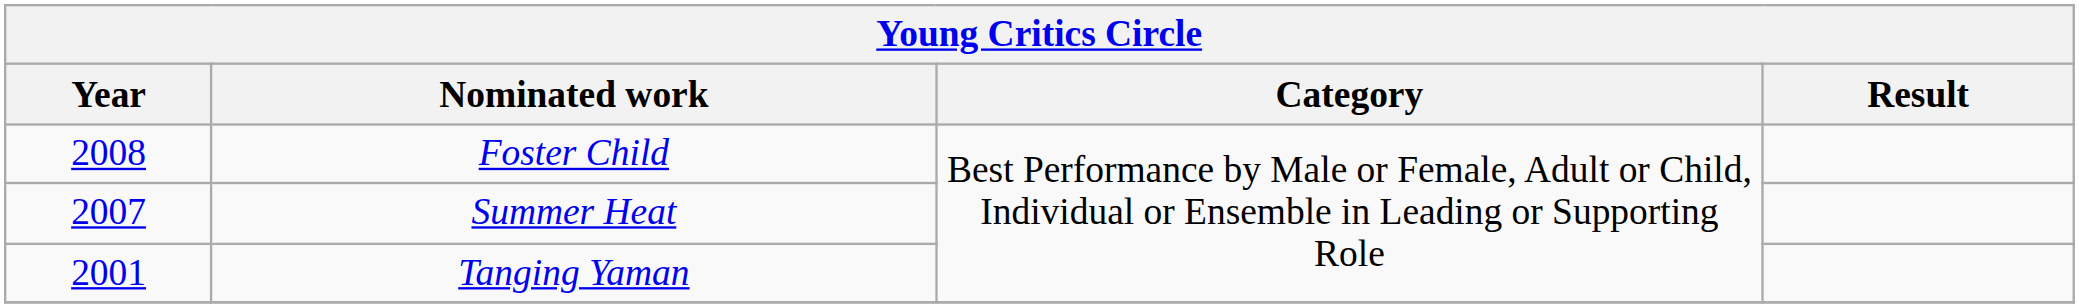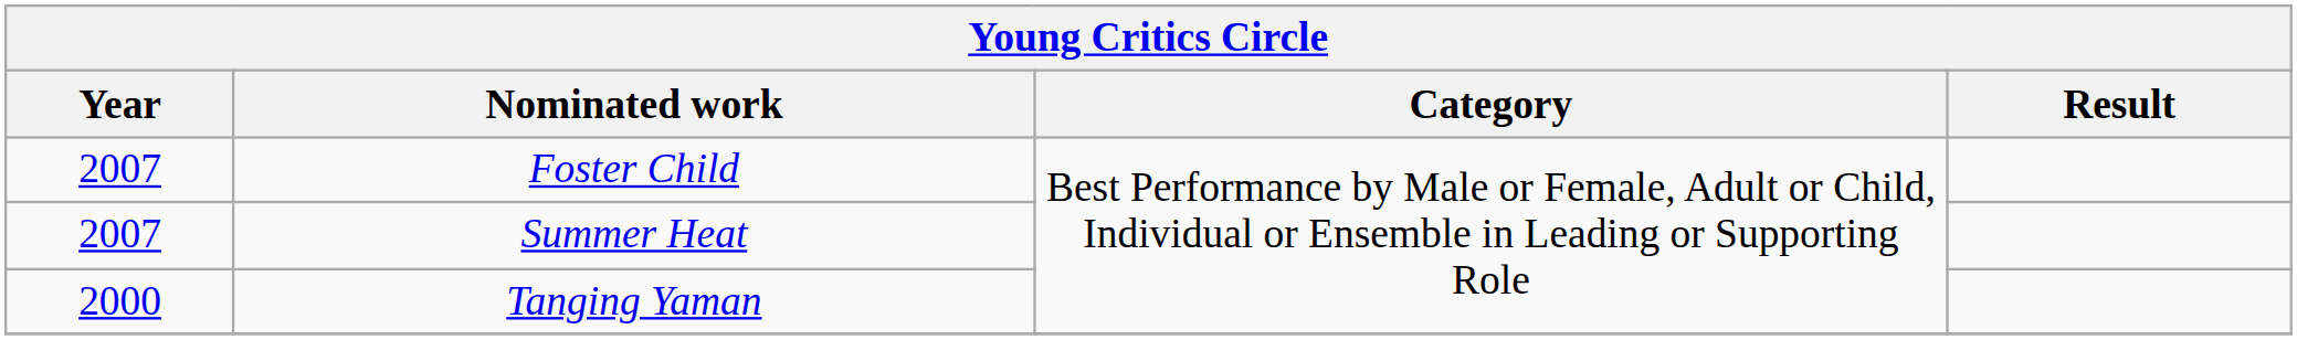Foster Child | Year: 2008 -> 2007
Tanging Yaman | Year: 2001 -> 2000
